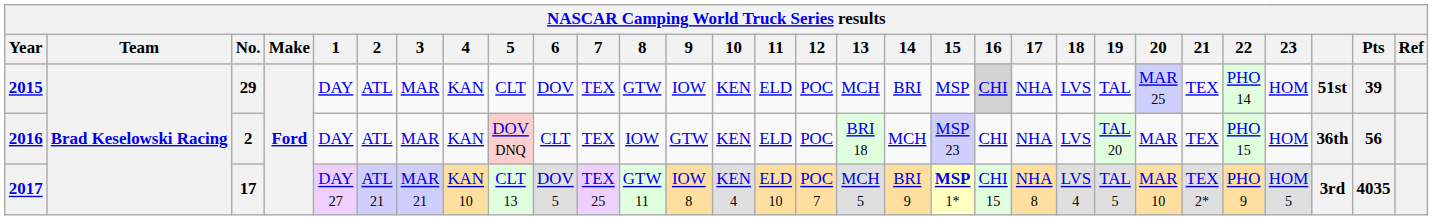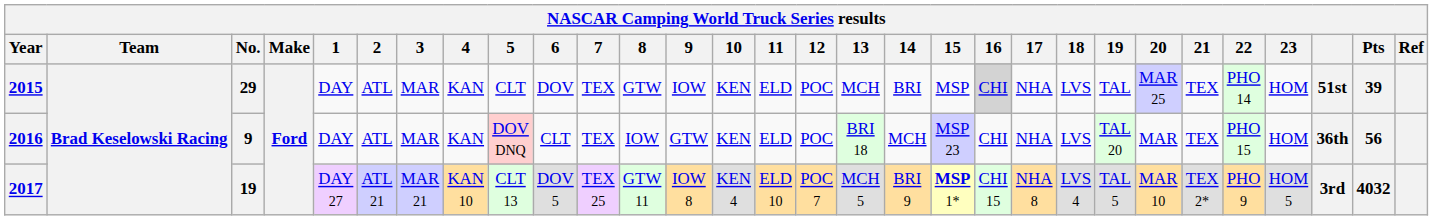2016 | No.: 2 -> 9
2017 | No.: 17 -> 19
2017 | Pts: 4035 -> 4032
